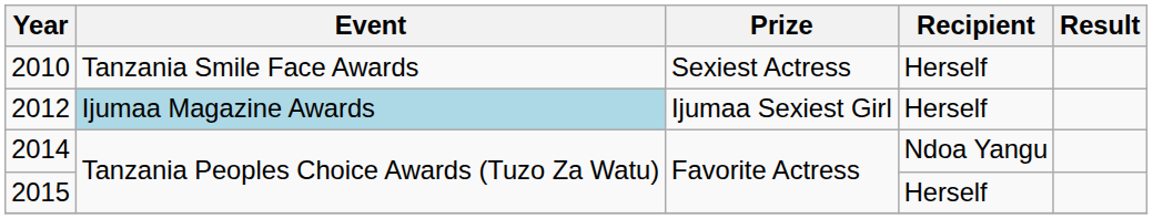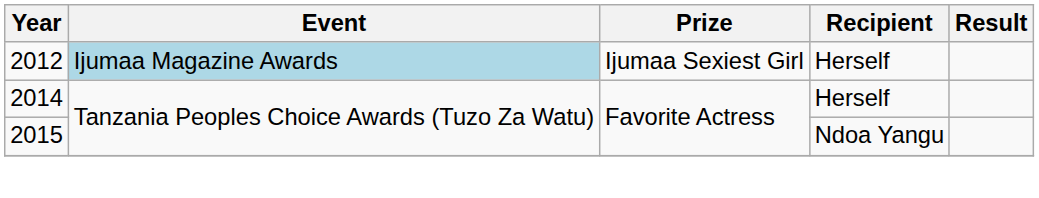- row: 2010 | Tanzania Smile Face Awards | Sexiest Actress | Herself
2014 | Recipient: Ndoa Yangu -> Herself
2015 | Recipient: Herself -> Ndoa Yangu
